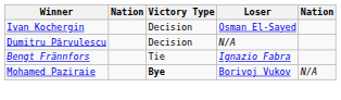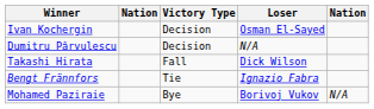+ row: Takashi Hirata | Fall | Dick Wilson
Mohamed Paziraie | Victory Type: bold -> normal
